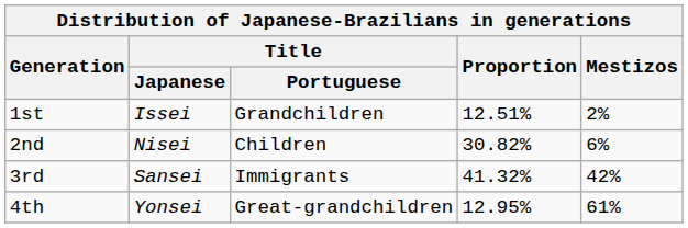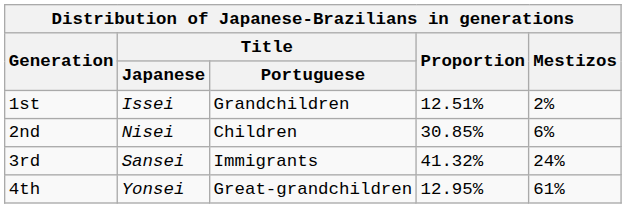2nd | Proportion: 30.82% -> 30.85%
3rd | Mestizos: 42% -> 24%
